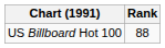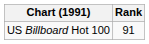US Billboard Hot 100 | Rank: 88 -> 91
